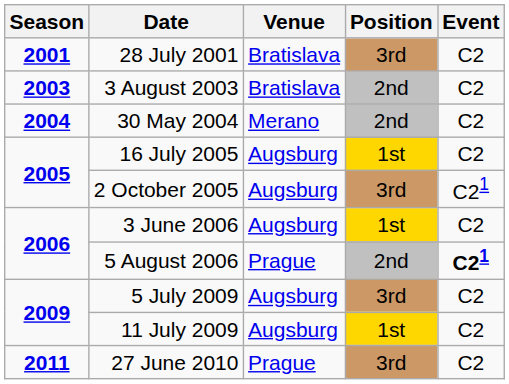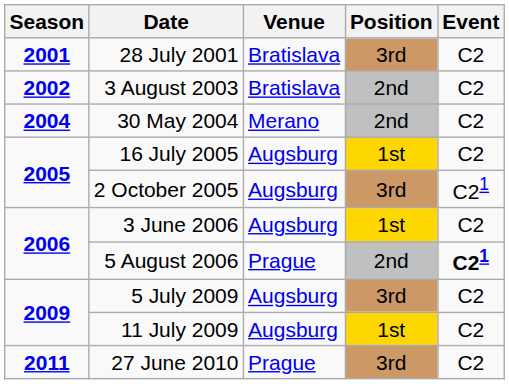3 August 2003 | Season: 2003 -> 2002
